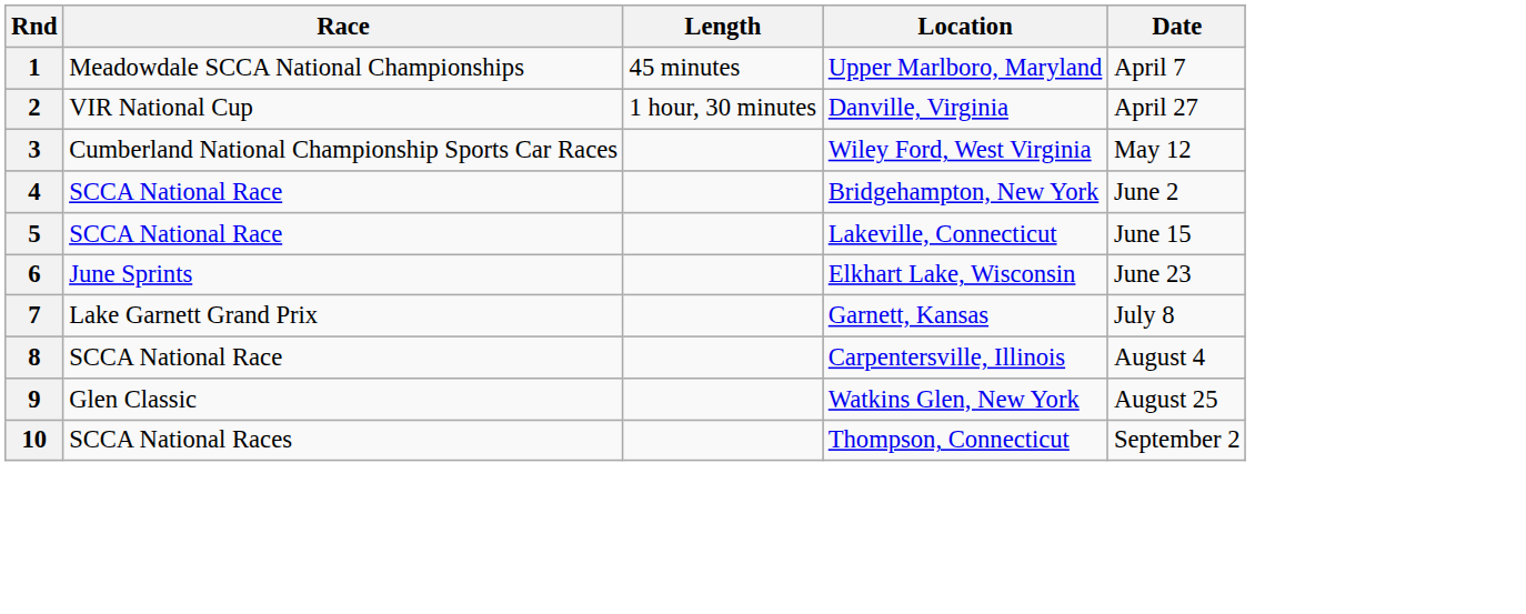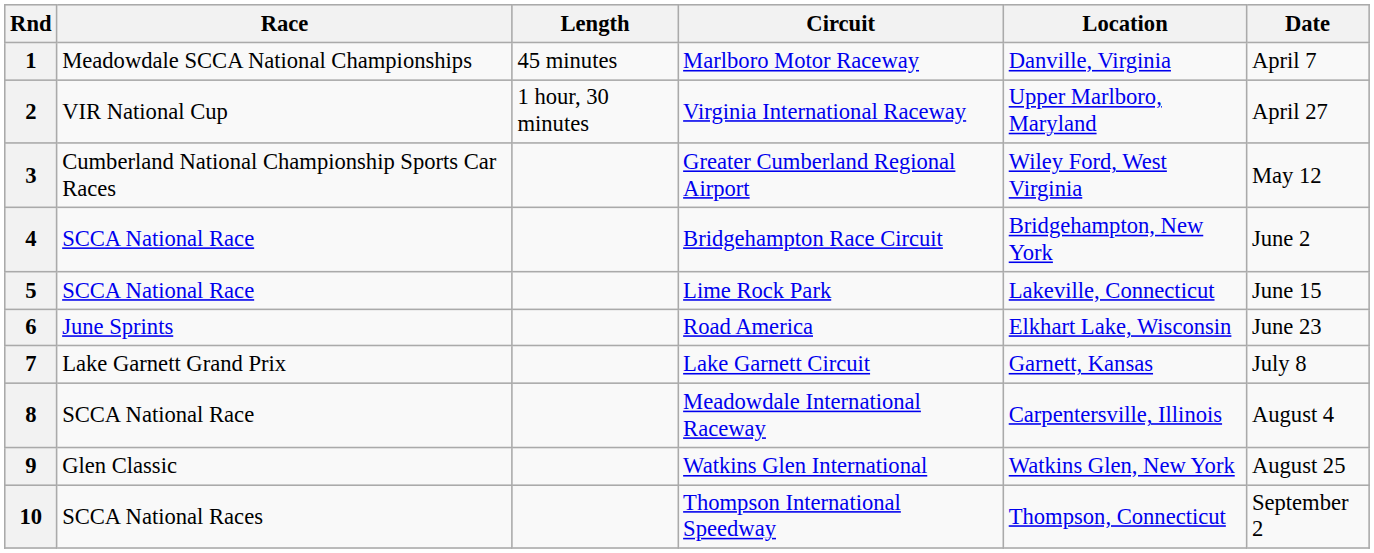+ column: Circuit | Marlboro Motor Raceway | Virginia International Raceway | Greater Cumberland Regional Airport | Bridgehampton Race Circuit | Lime Rock Park | Road America | Lake Garnett Circuit | Meadowdale International Raceway | Watkins Glen International | Thompson International Speedway
1 | Location: Upper Marlboro, Maryland -> Danville, Virginia
2 | Location: Danville, Virginia -> Upper Marlboro, Maryland
